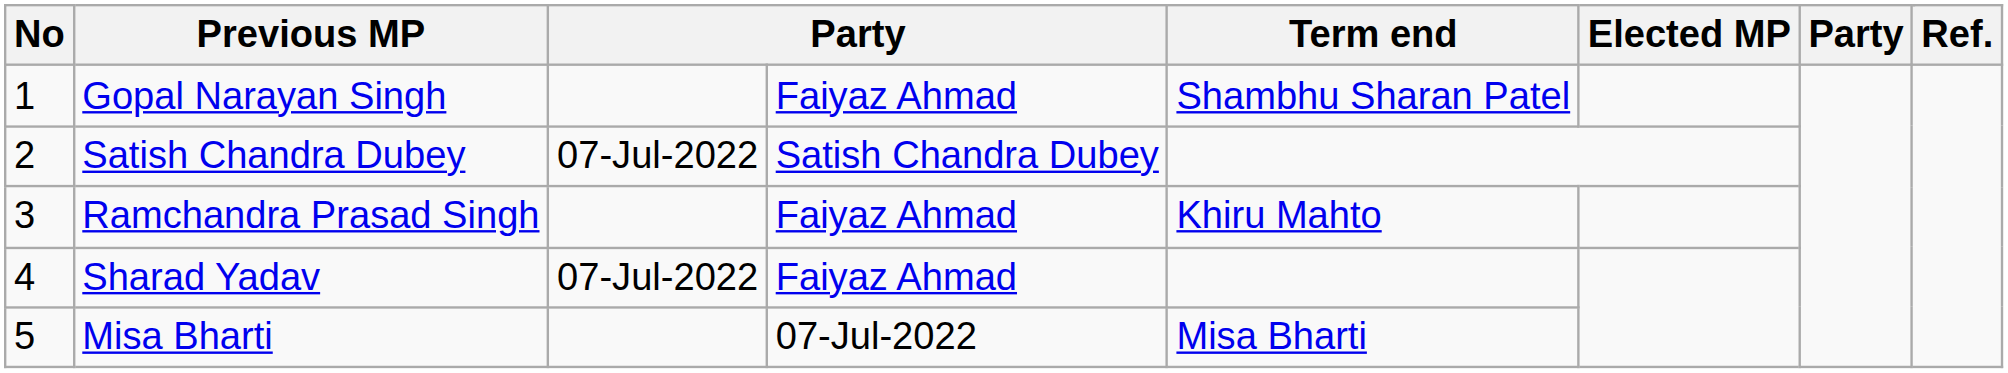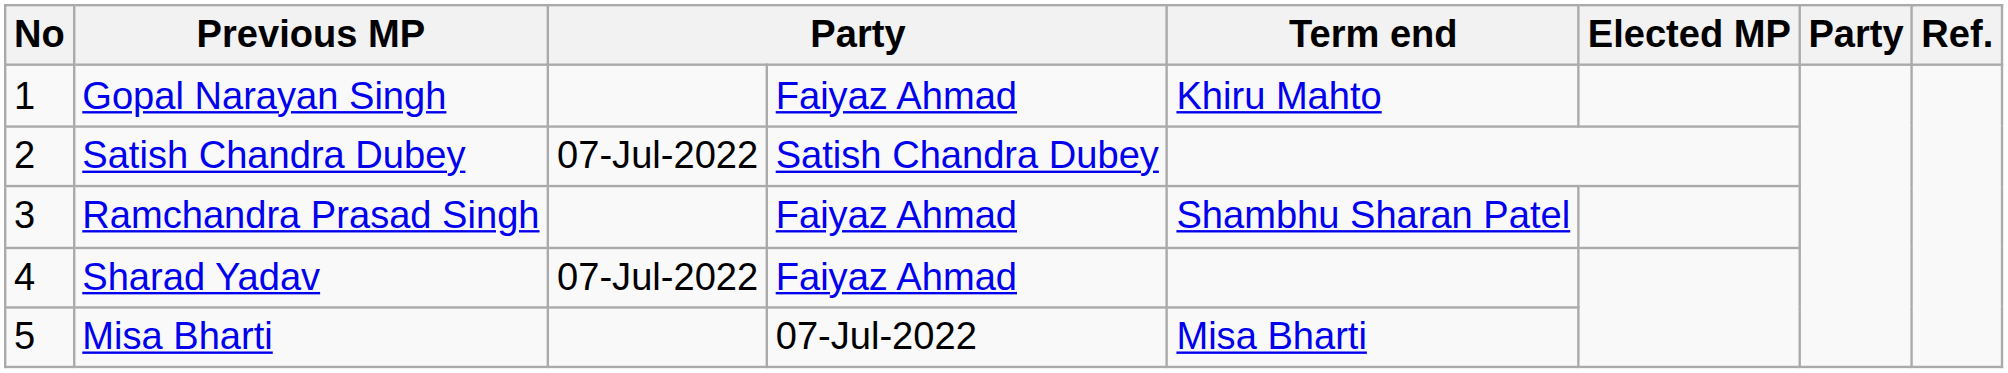Gopal Narayan Singh | Term end: Shambhu Sharan Patel -> Khiru Mahto
Ramchandra Prasad Singh | Term end: Khiru Mahto -> Shambhu Sharan Patel
